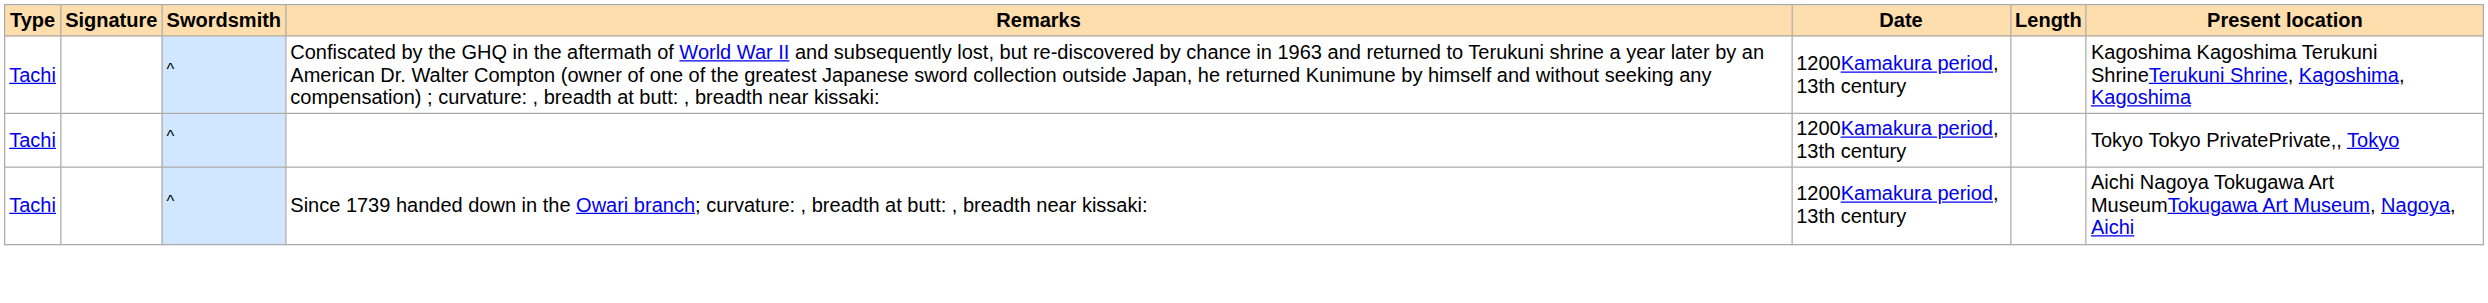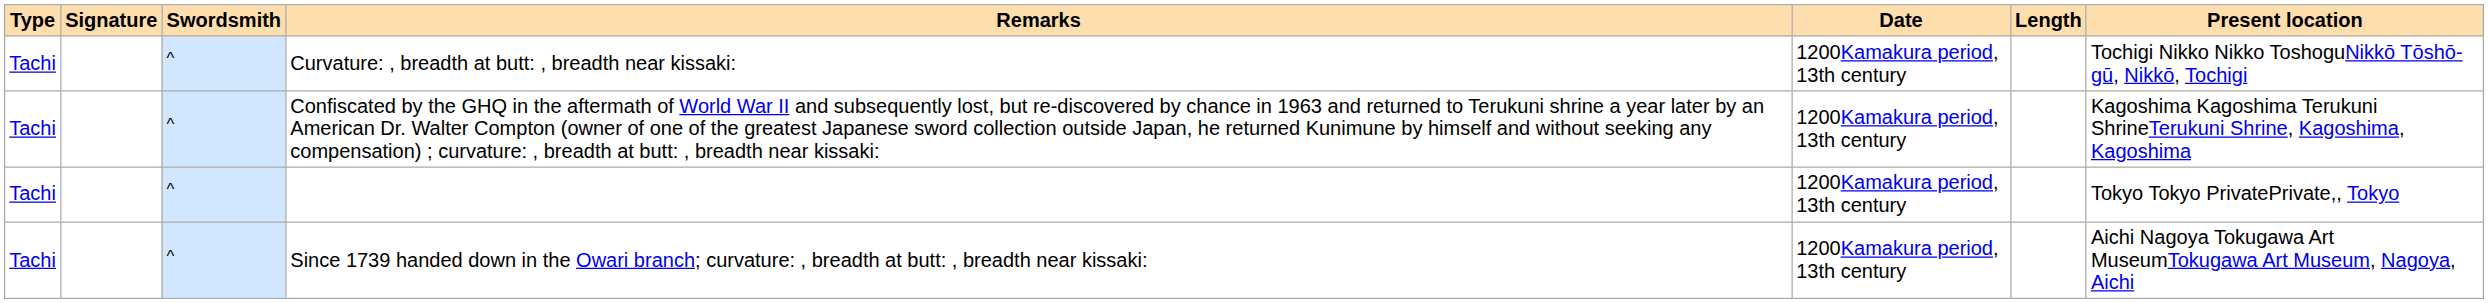+ row: Tachi | ^ | Curvature: , breadth at butt: , breadth near kissaki: | 1200Kamakura period, 13th century | Tochigi Nikko Nikko ToshoguNikkō Tōshō-gū, Nikkō, Tochigi
